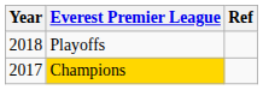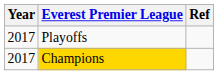Playoffs | Year: 2018 -> 2017
